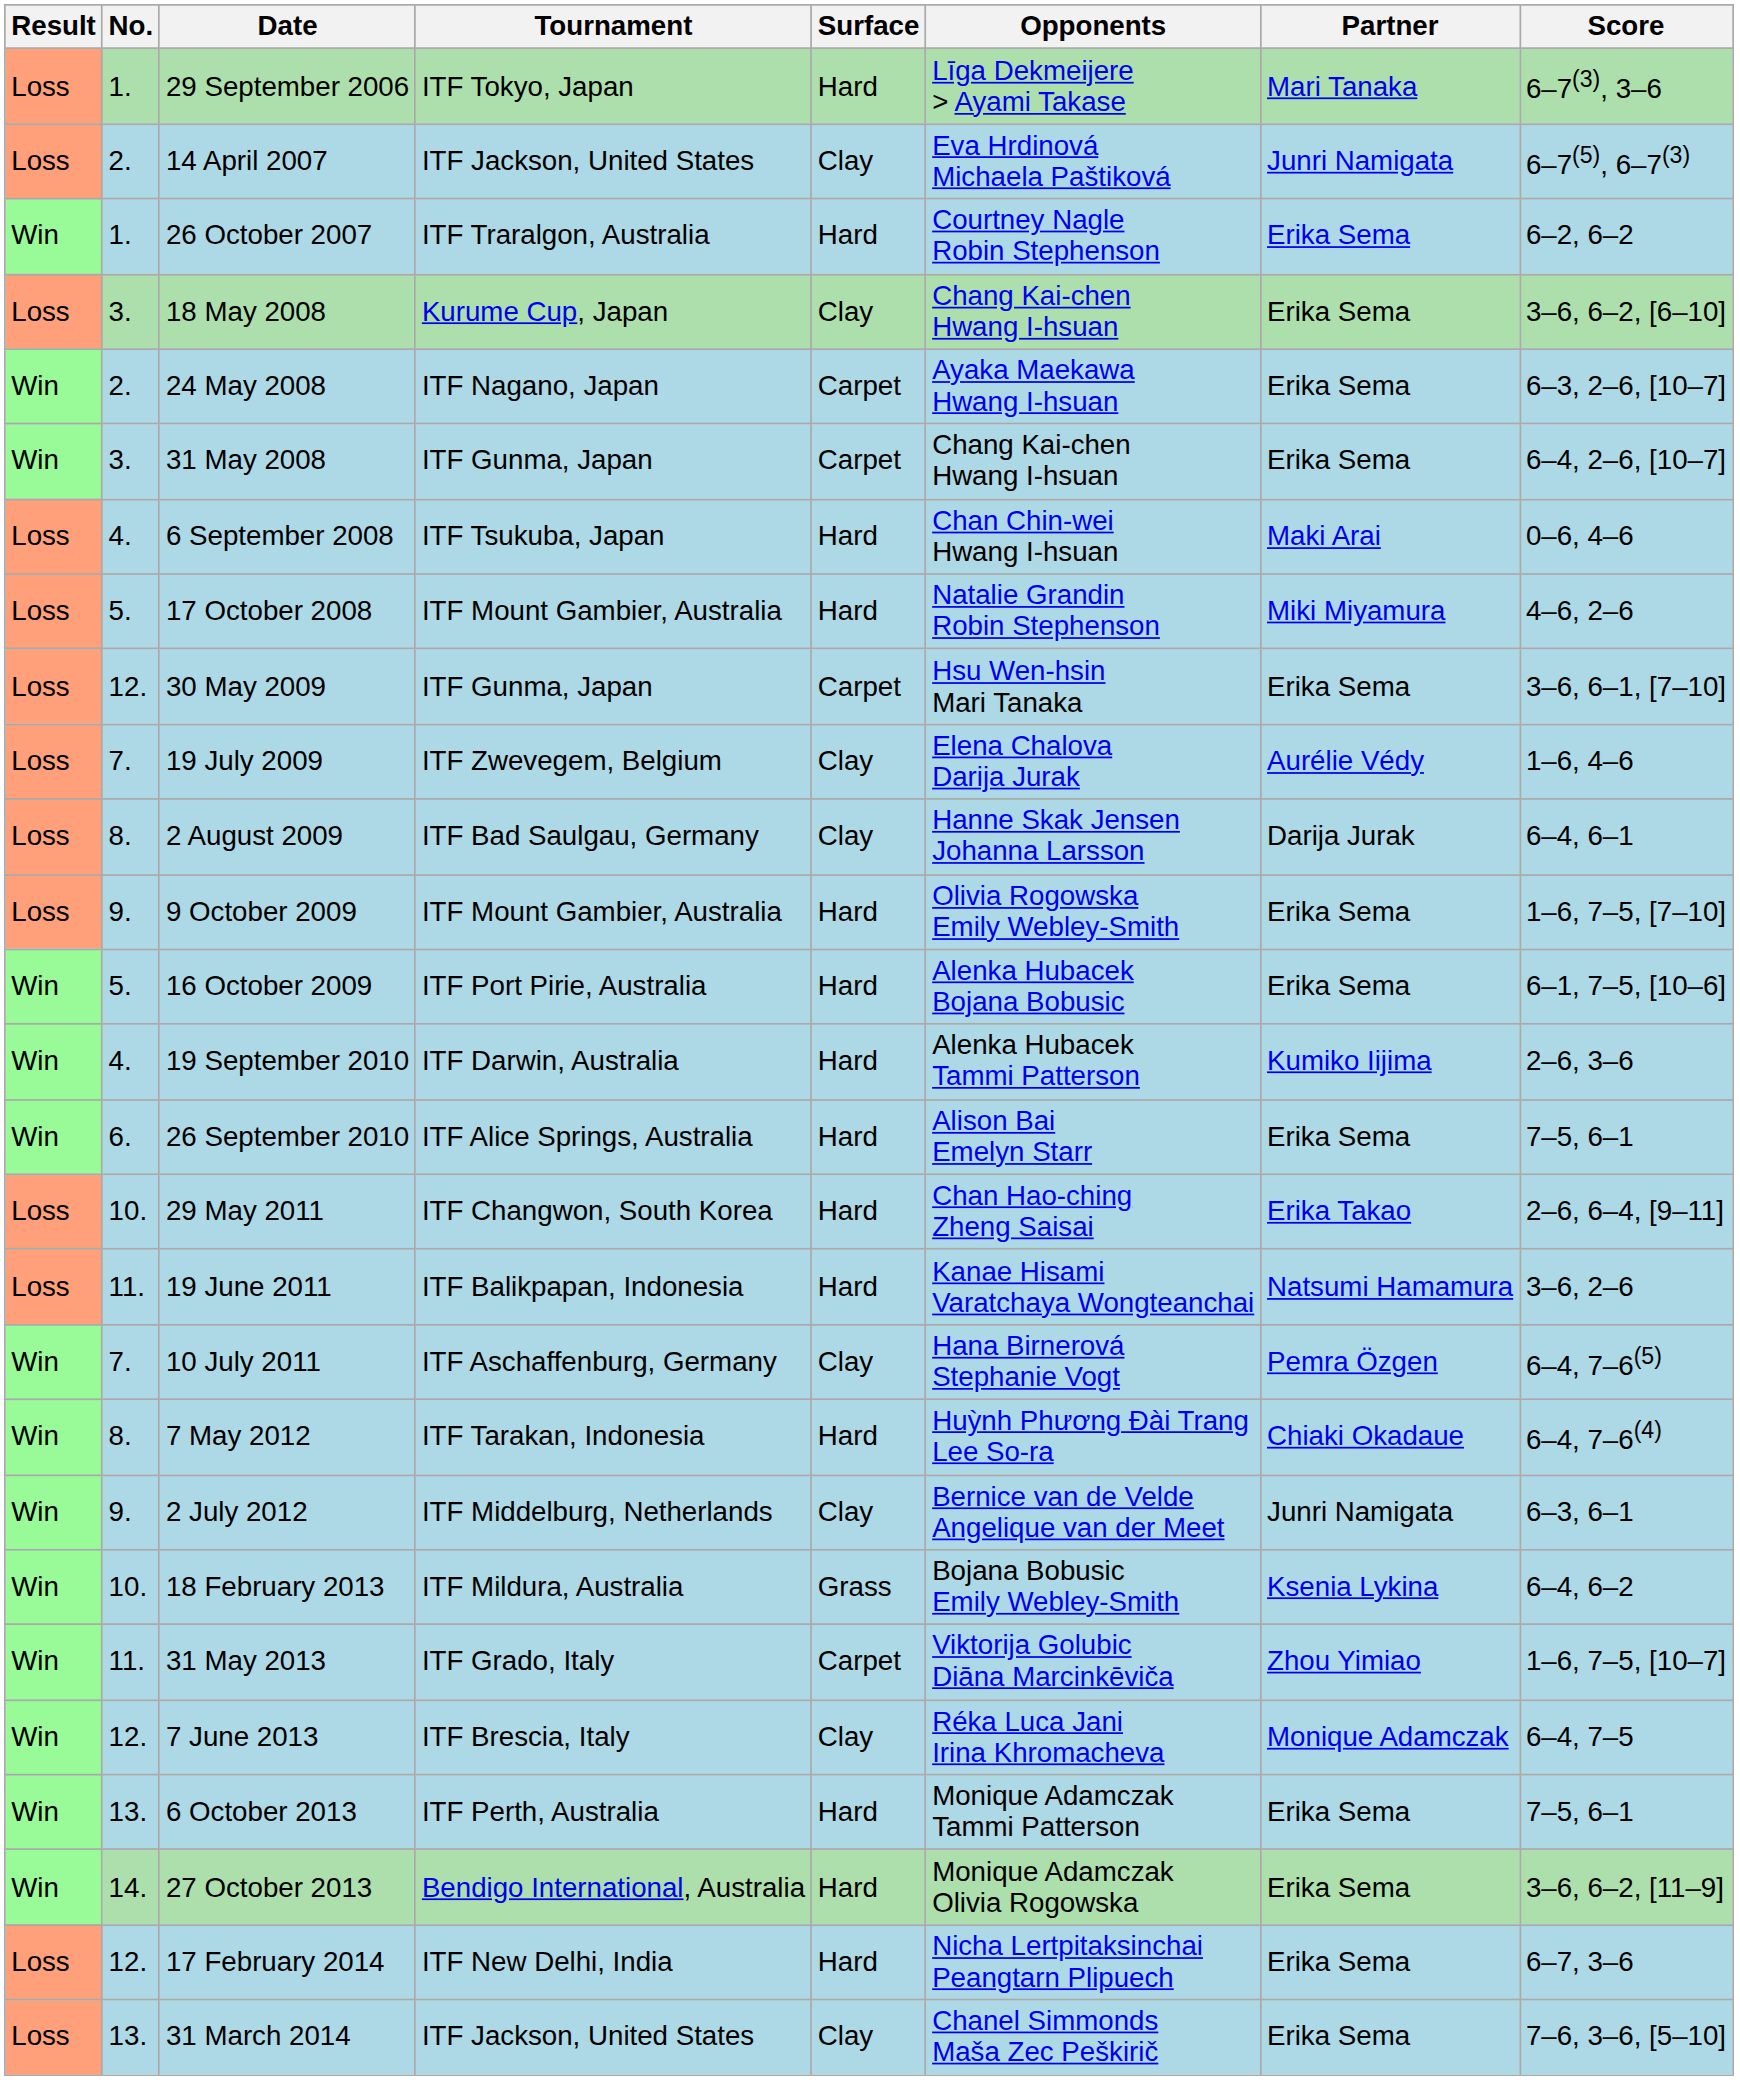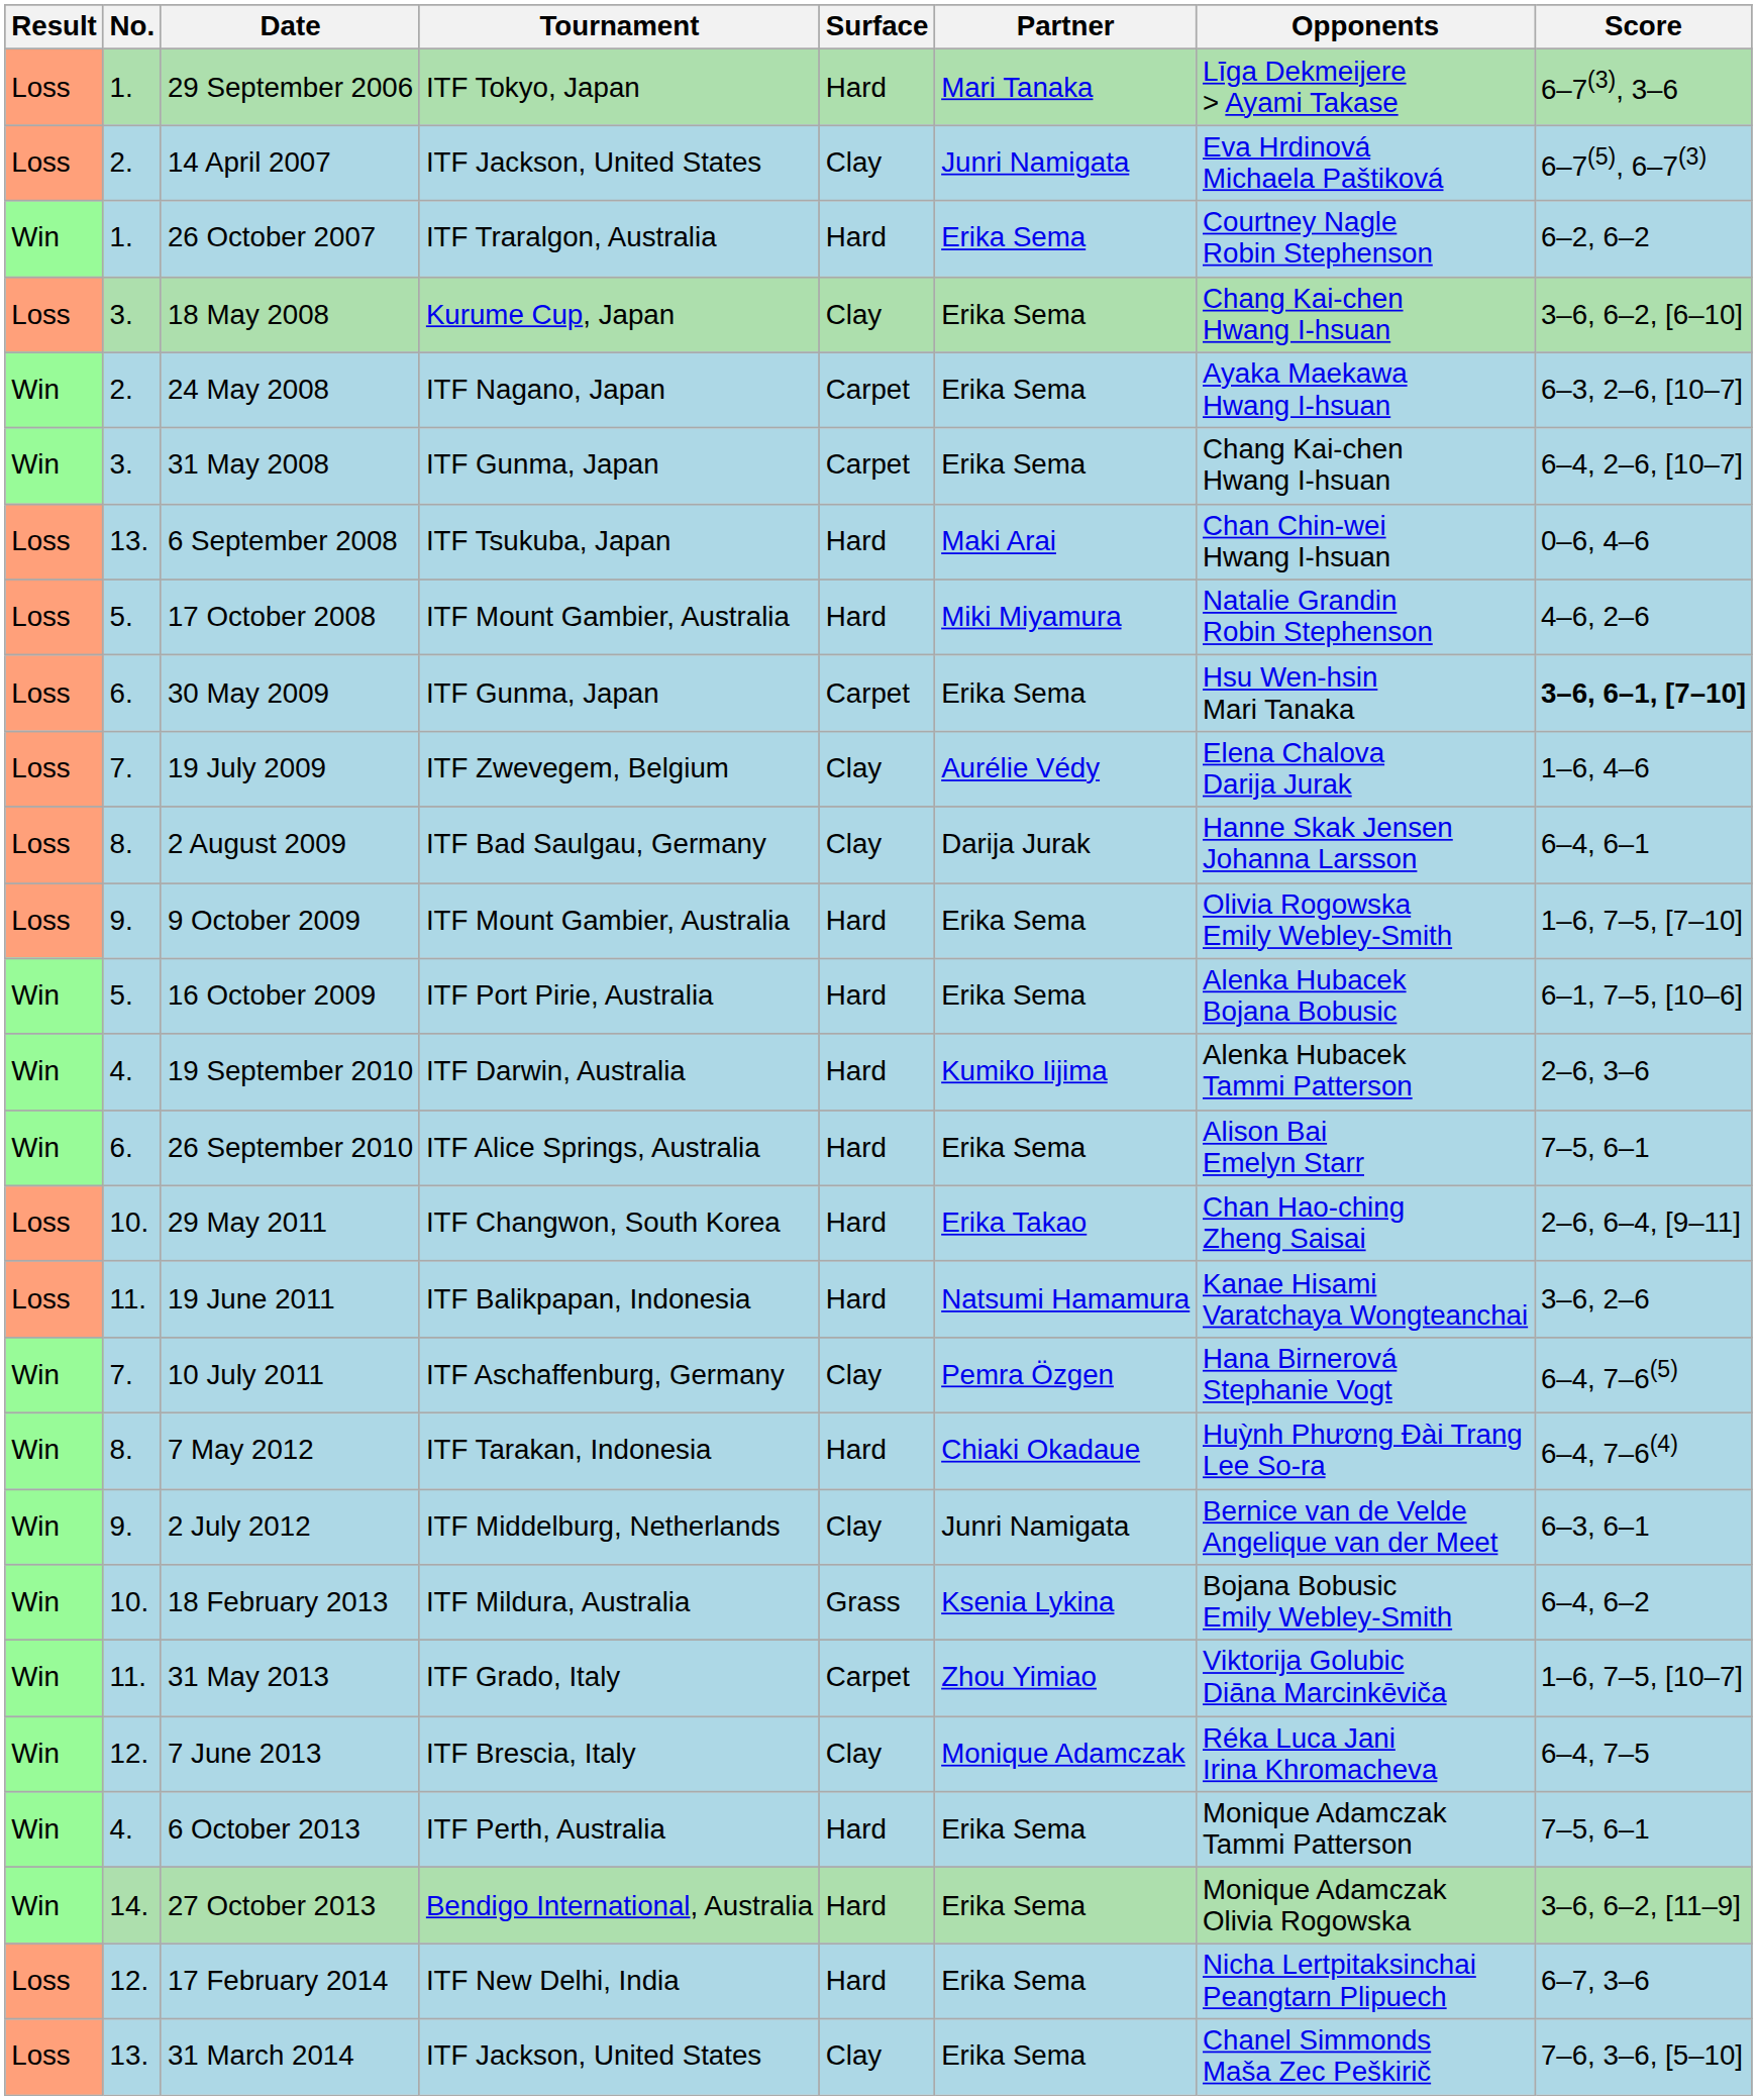columns swapped: Partner <-> Opponents
6 September 2008 | No.: 4. -> 13.
30 May 2009 | No.: 12. -> 6.
30 May 2009 | Score: normal -> bold
6 October 2013 | No.: 13. -> 4.
